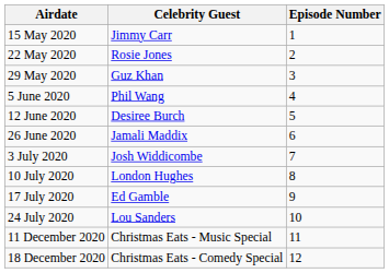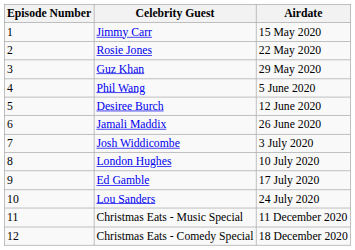columns swapped: Episode Number <-> Airdate
